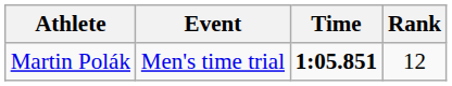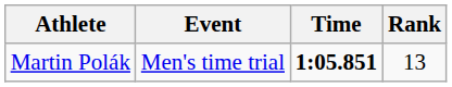Martin Polák | Rank: 12 -> 13
